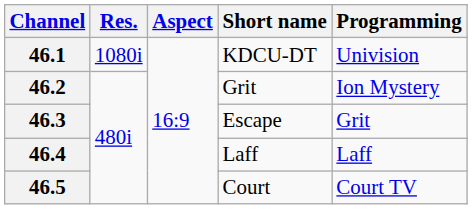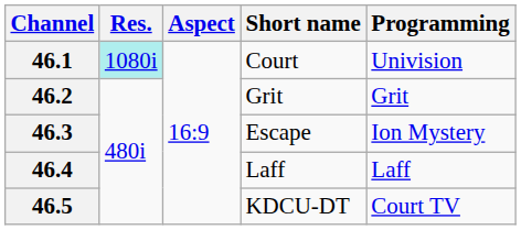46.1 | Res.: no background -> paleturquoise background
46.1 | Short name: KDCU-DT -> Court
46.2 | Programming: Ion Mystery -> Grit
46.3 | Programming: Grit -> Ion Mystery
46.5 | Short name: Court -> KDCU-DT
